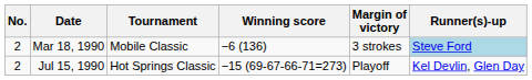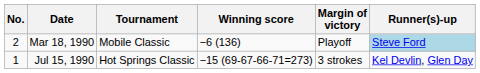Mar 18, 1990 | Margin of victory: 3 strokes -> Playoff
Jul 15, 1990 | No.: 2 -> 1
Jul 15, 1990 | Margin of victory: Playoff -> 3 strokes
